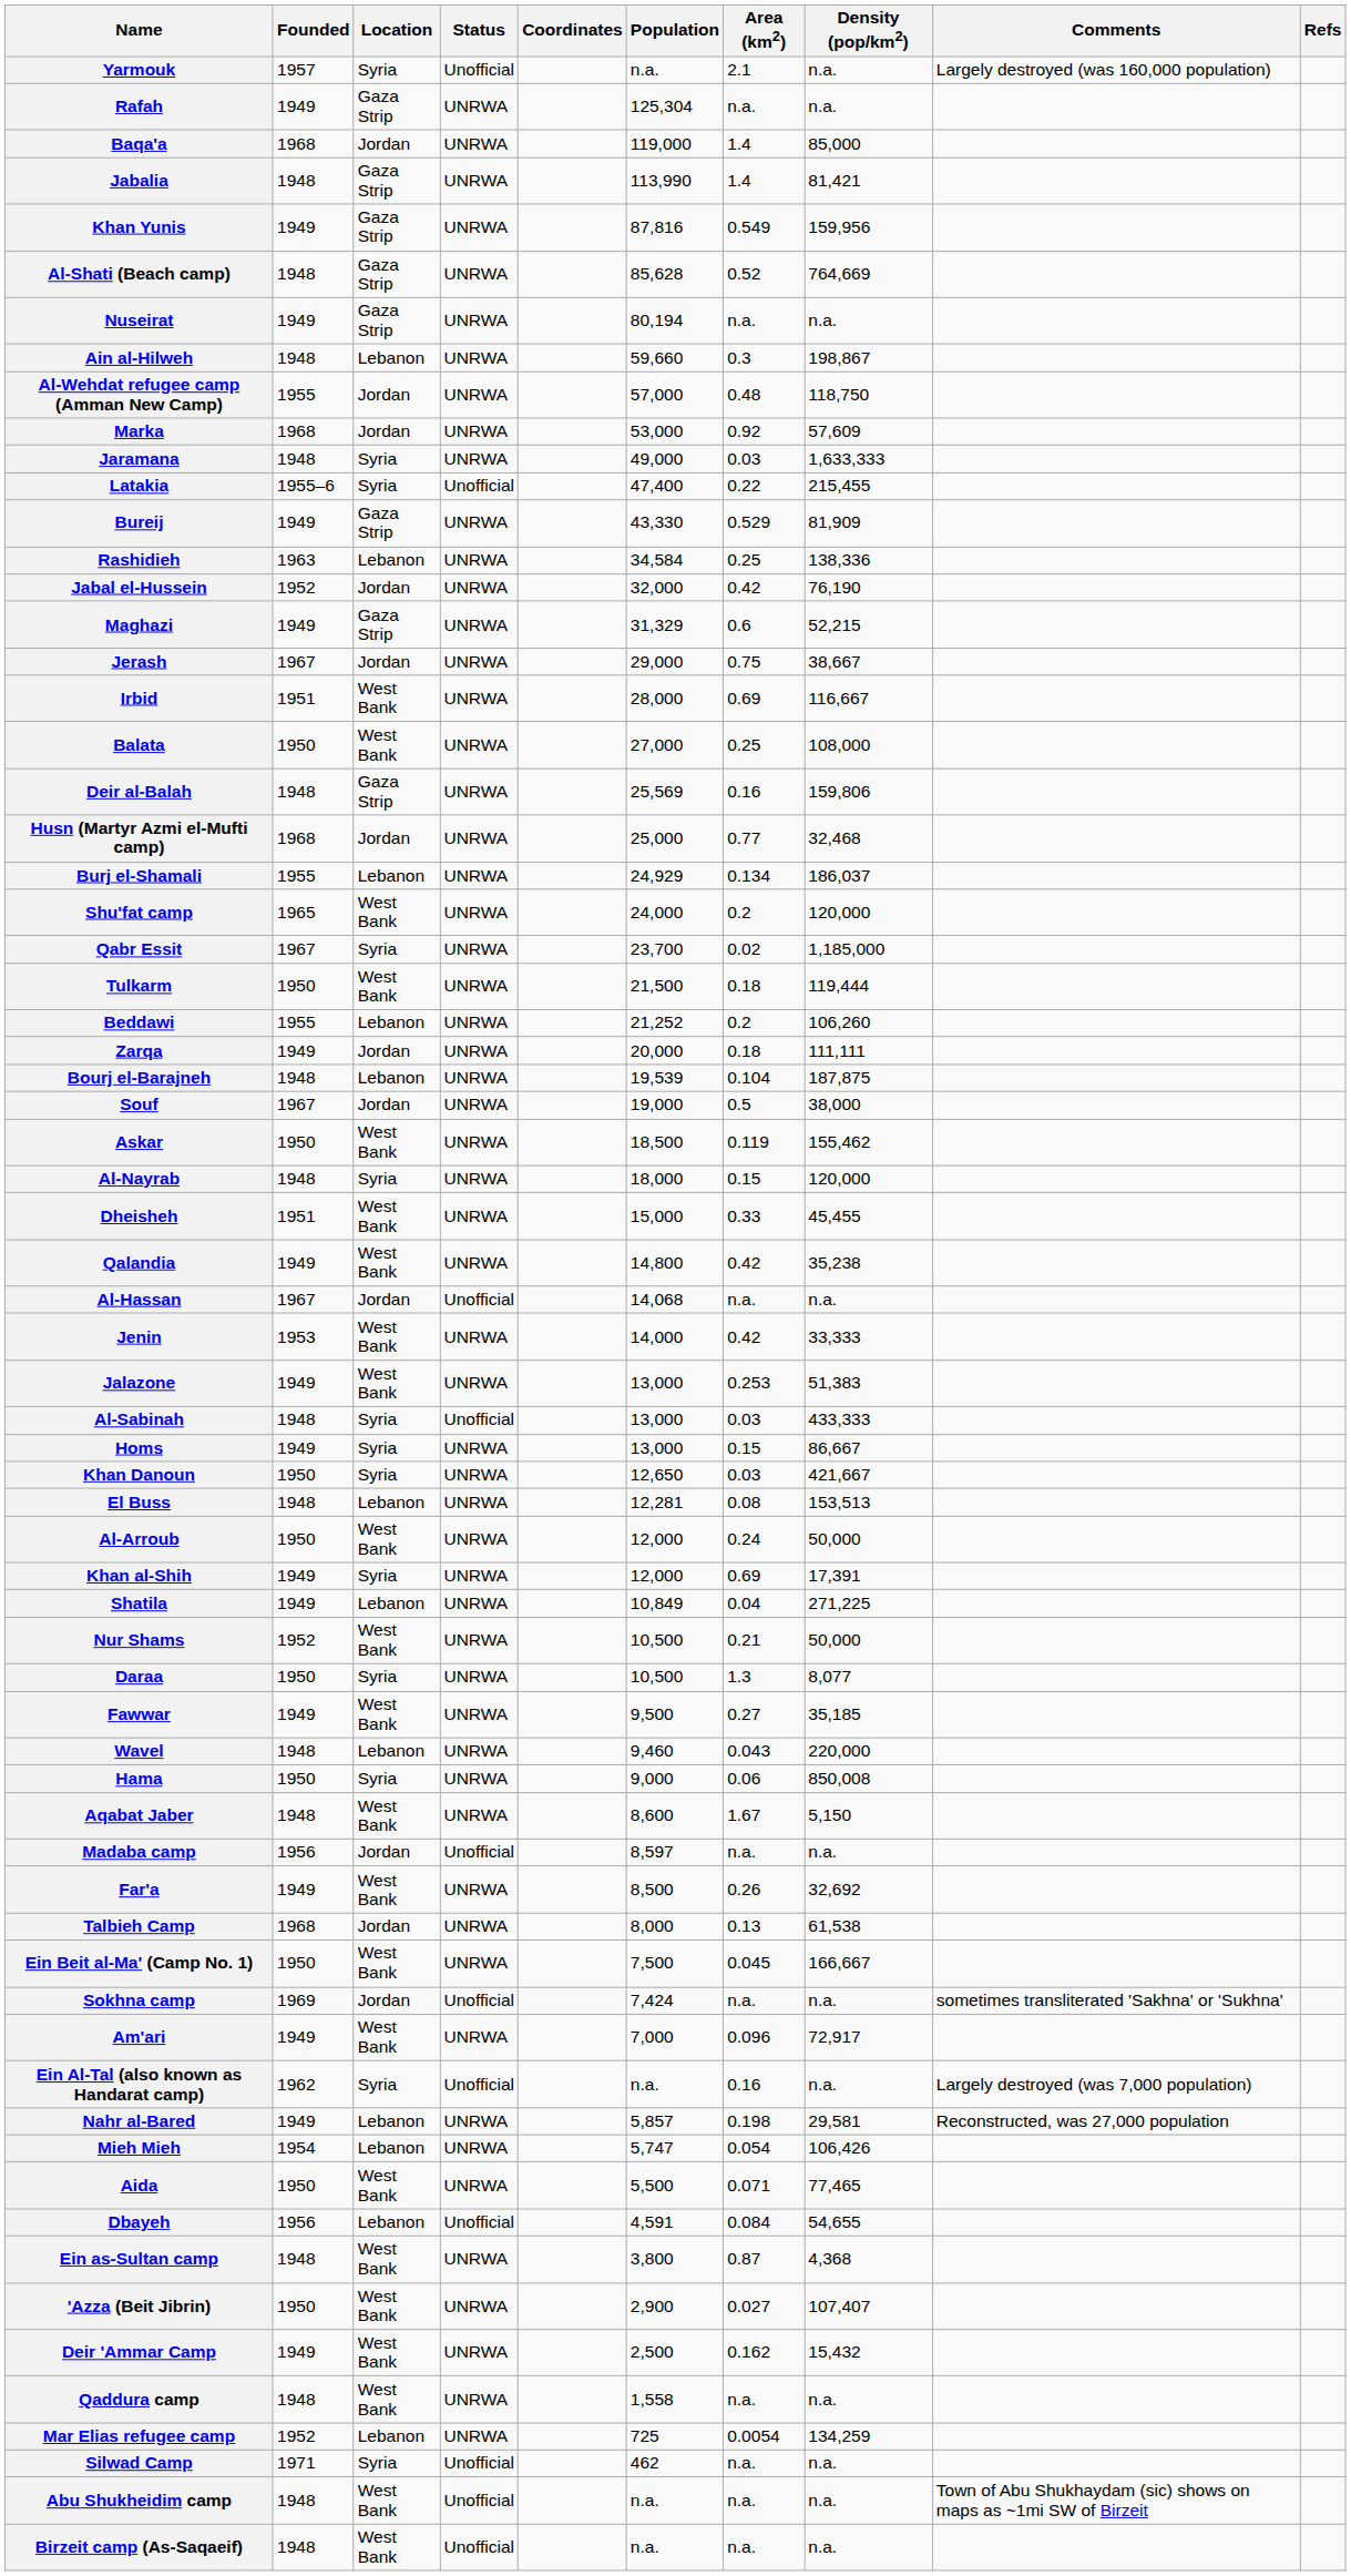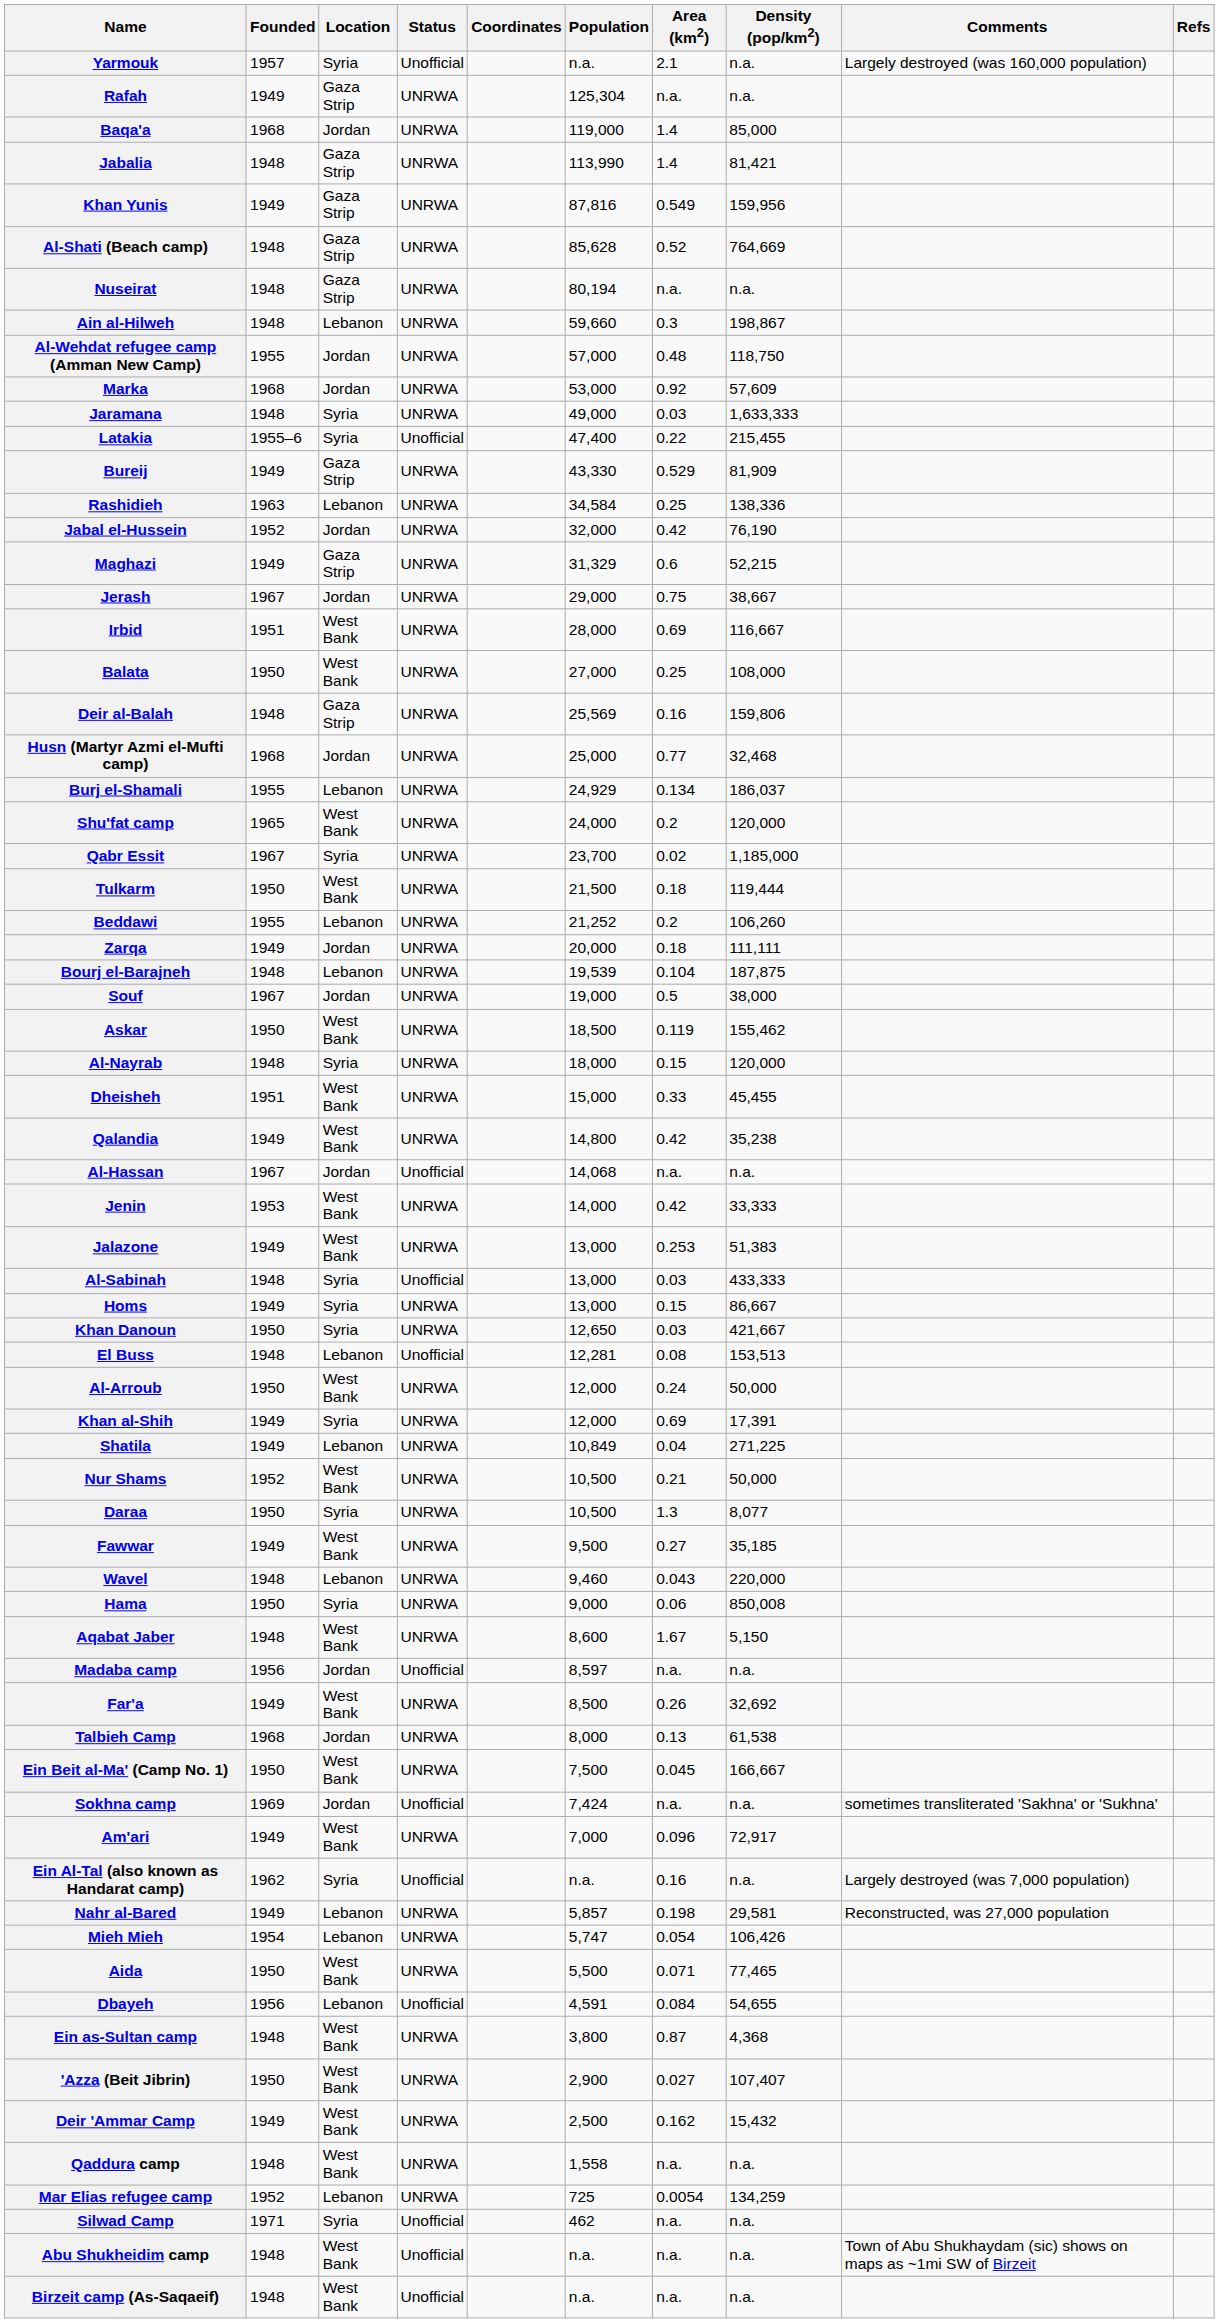Nuseirat | Founded: 1949 -> 1948
El Buss | Status: UNRWA -> Unofficial
